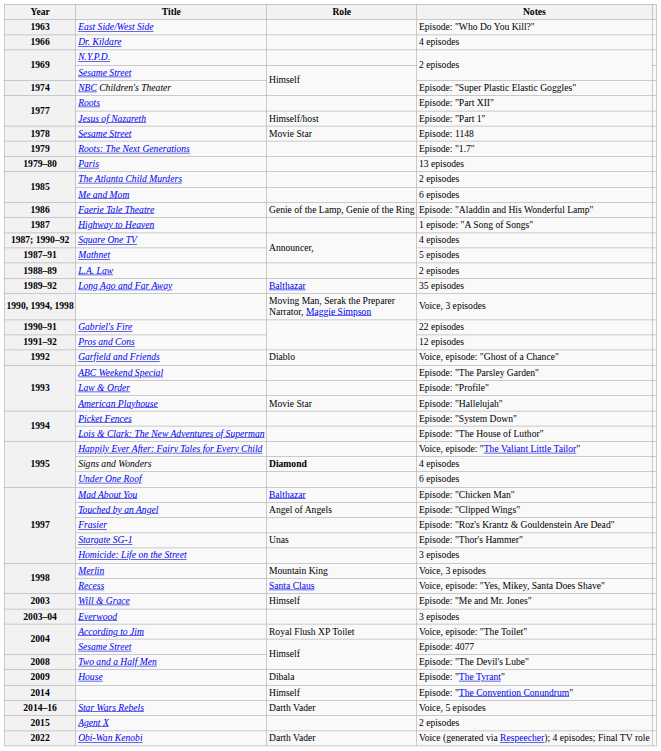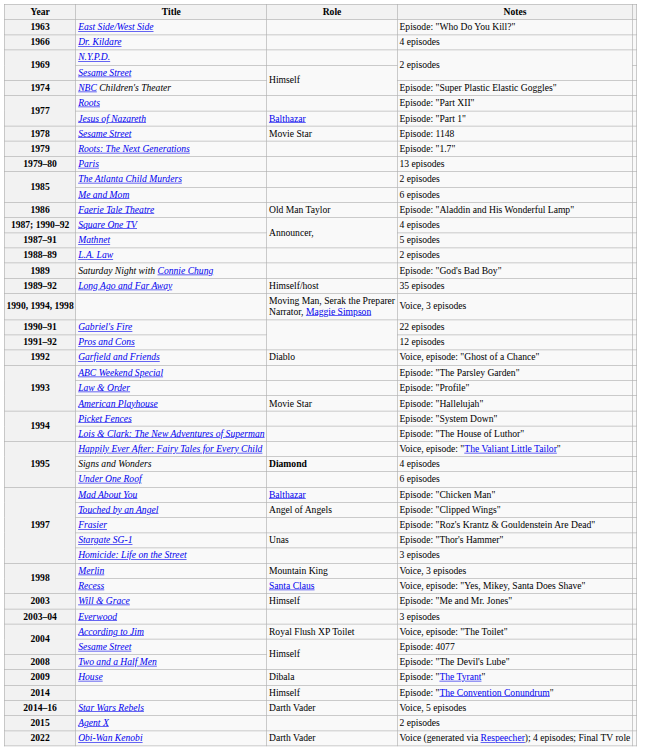Jesus of Nazareth | Role: Himself/host -> Balthazar
Faerie Tale Theatre | Role: Genie of the Lamp, Genie of the Ring -> Old Man Taylor
- row: 1987 | Highway to Heaven | 1 episode: "A Song of Songs"
+ row: 1989 | Saturday Night with Connie Chung | Episode: "God's Bad Boy"
Long Ago and Far Away | Role: Balthazar -> Himself/host
